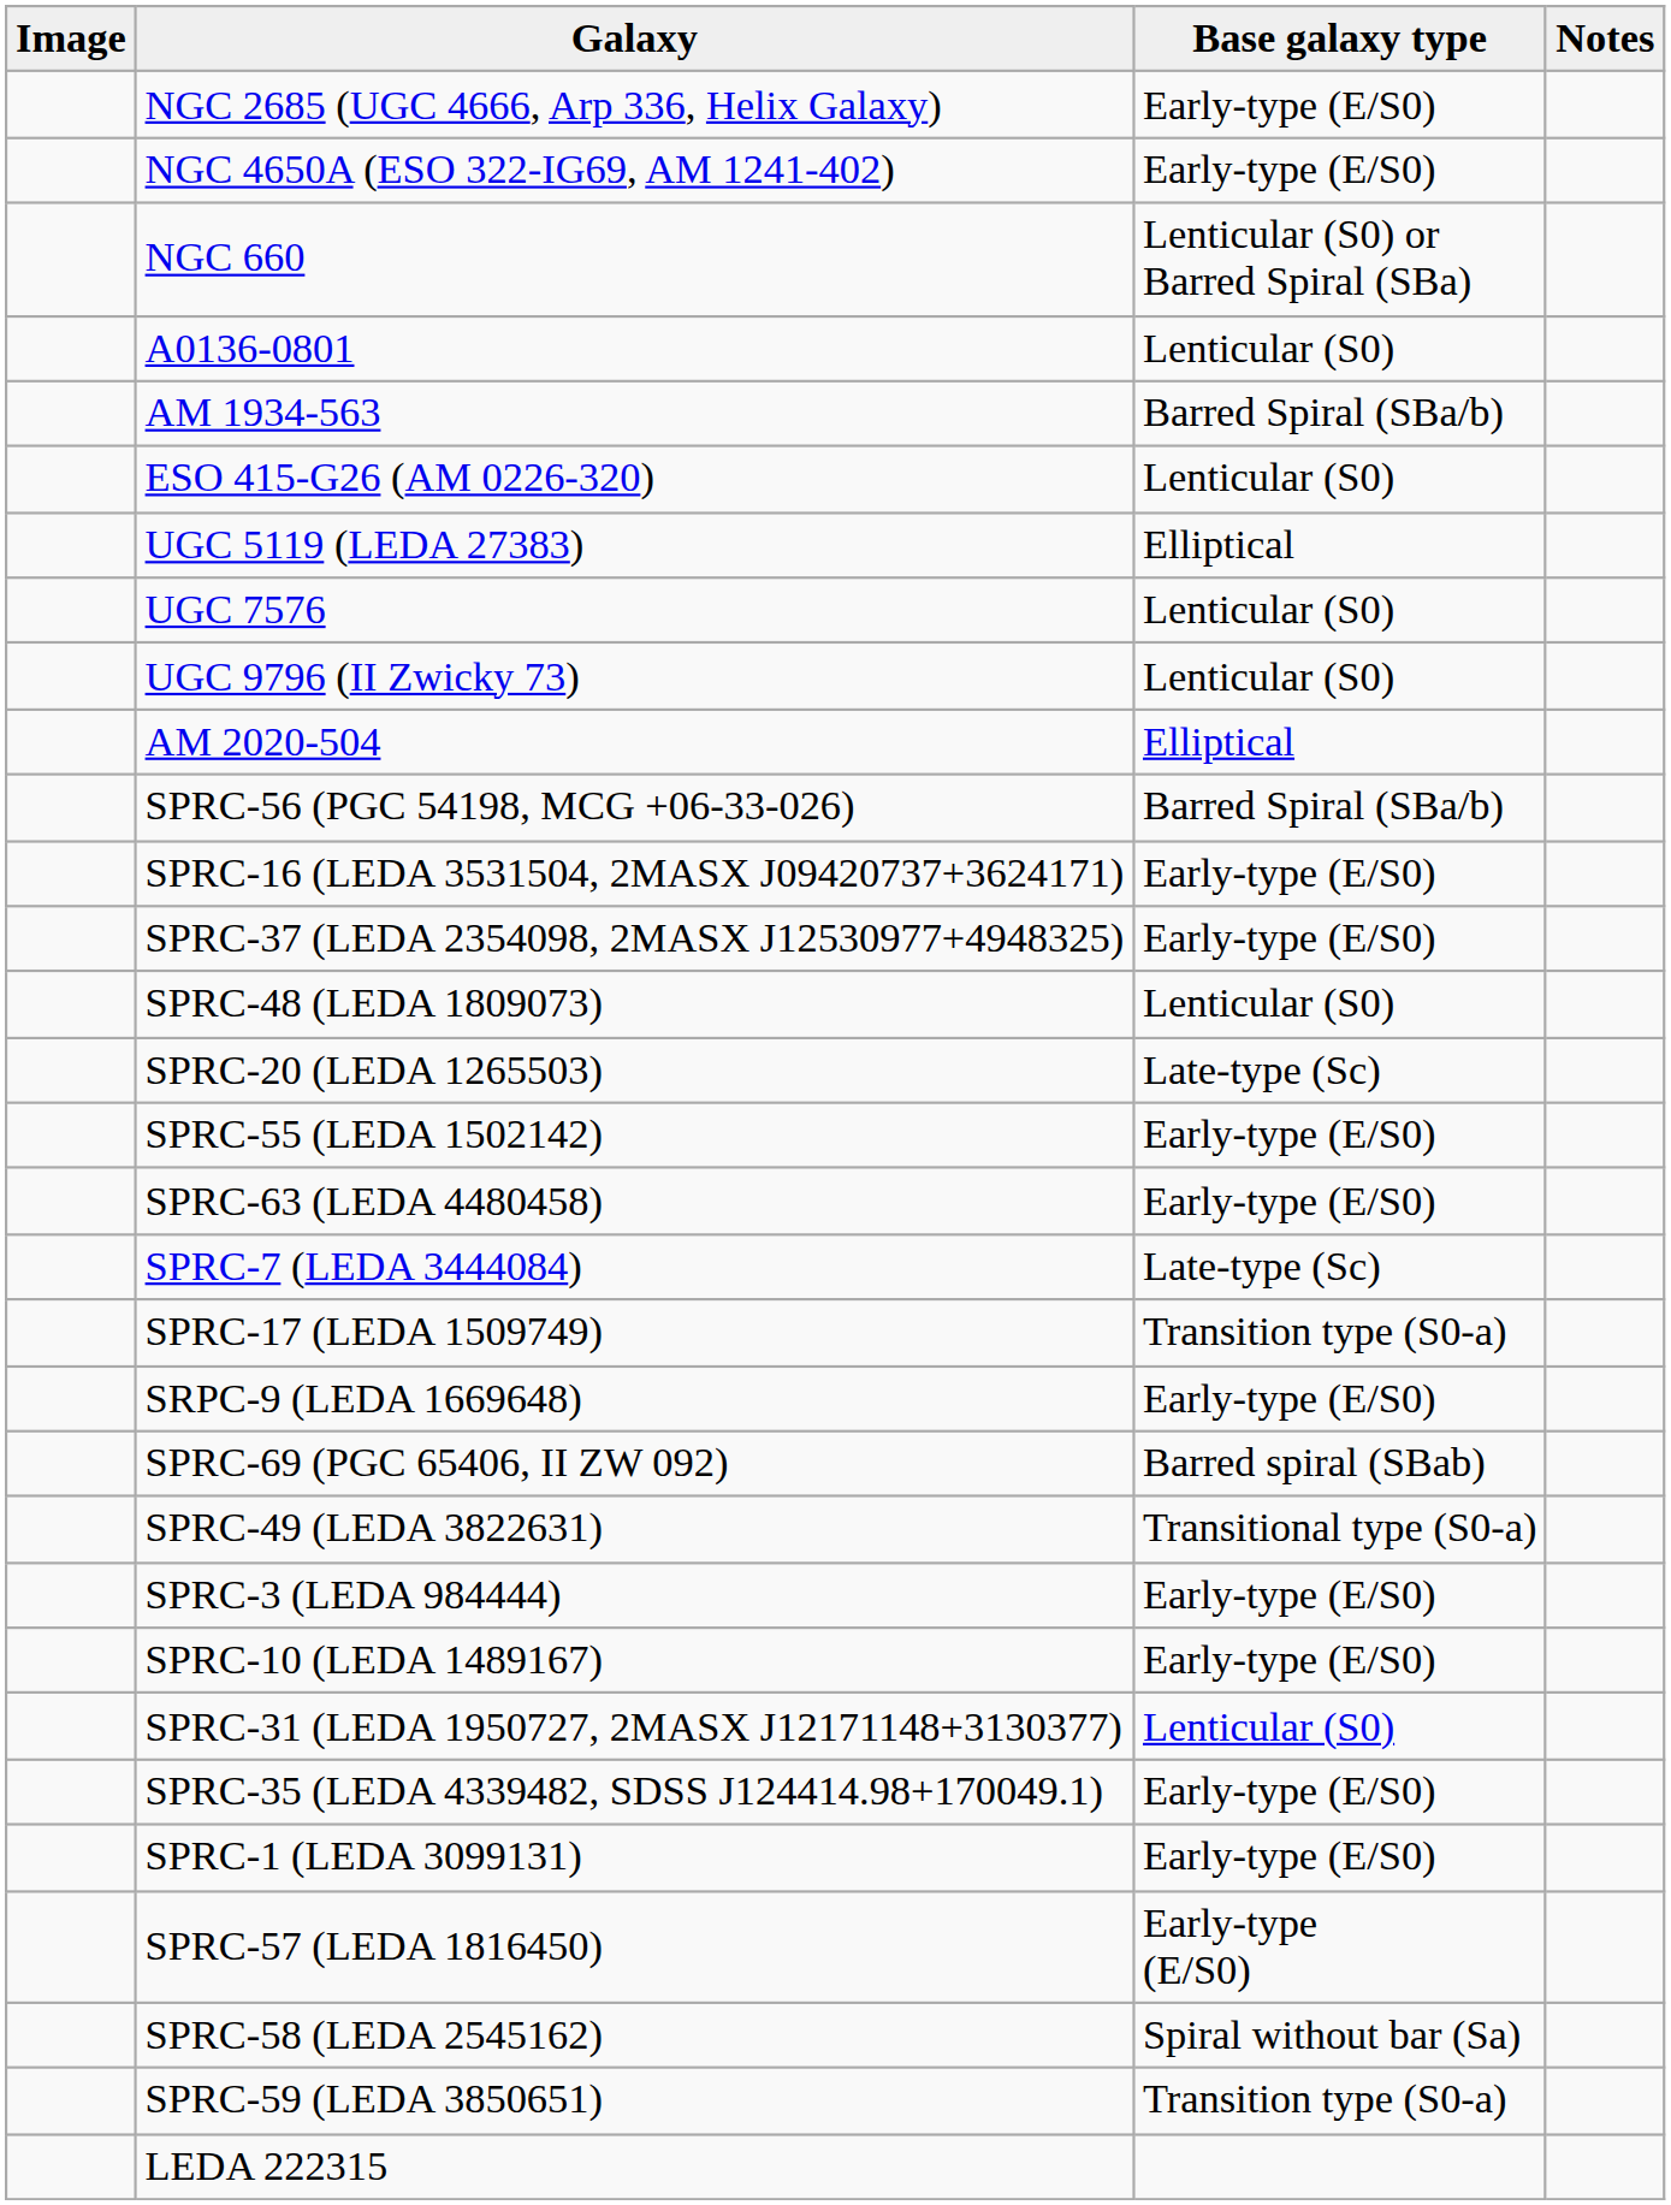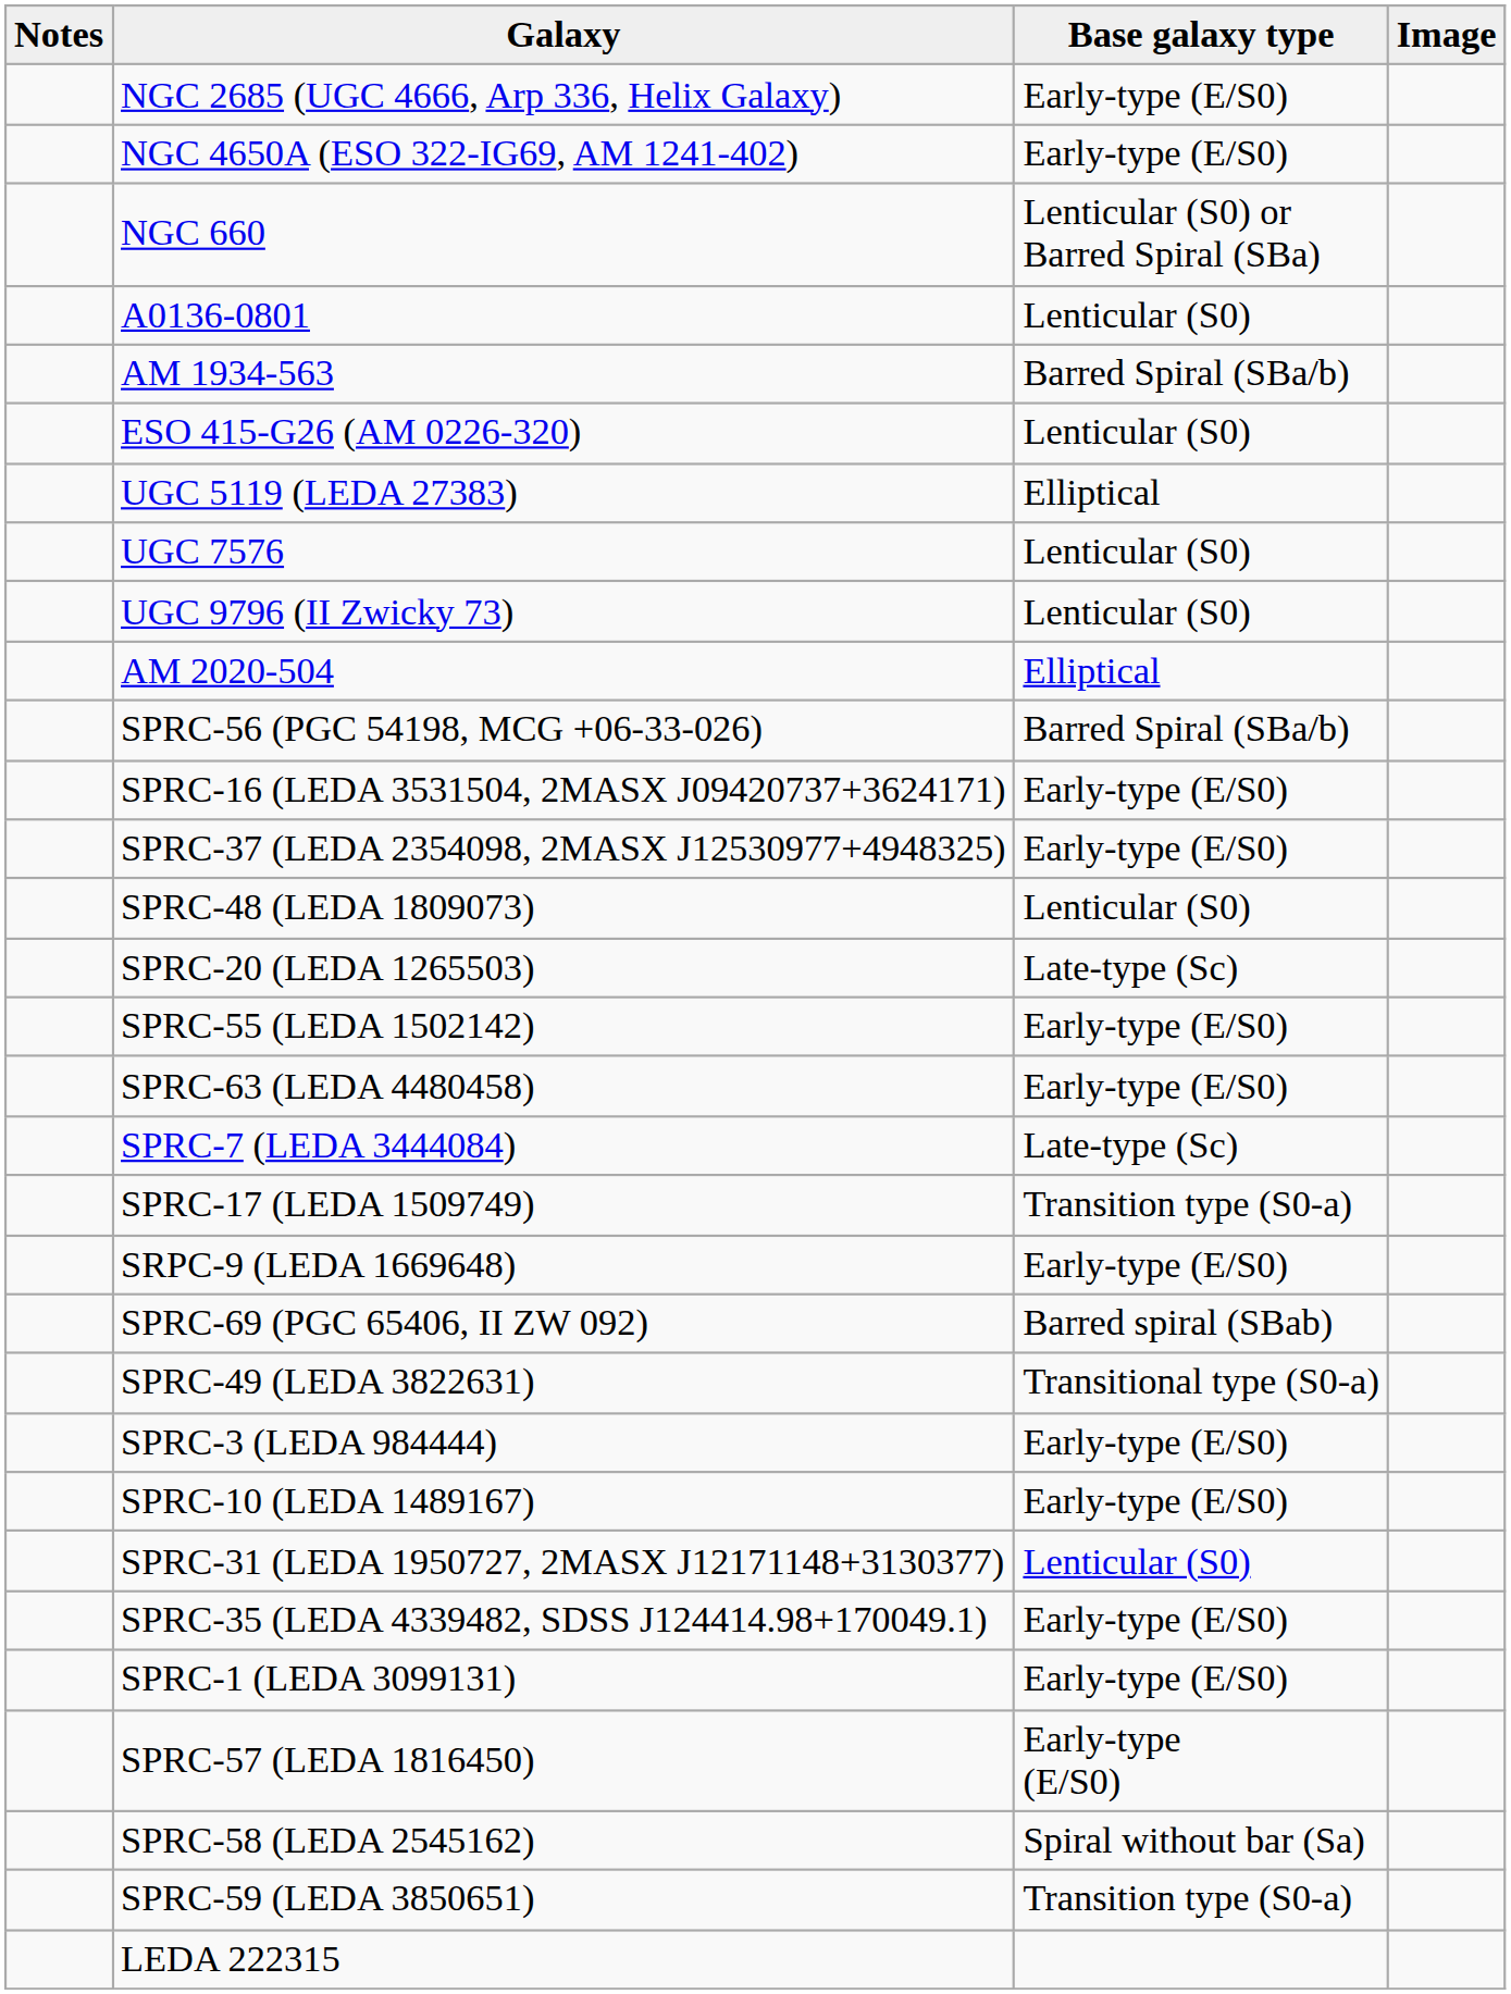columns swapped: Image <-> Notes
